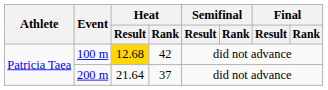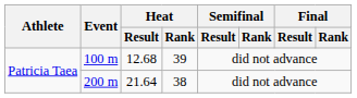100 m | Heat / Result: gold background -> no background
100 m | Heat / Rank: 42 -> 39
200 m | Heat / Rank: 37 -> 38
